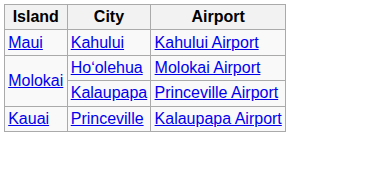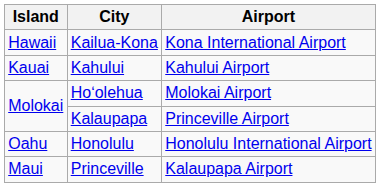+ row: Hawaii | Kailua-Kona | Kona International Airport
Kahului | Island: Maui -> Kauai
+ row: Oahu | Honolulu | Honolulu International Airport
Princeville | Island: Kauai -> Maui
